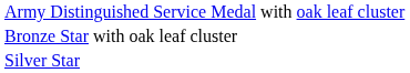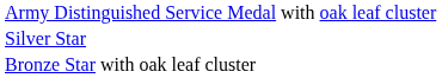rows swapped: Silver Star <-> Bronze Star with oak leaf cluster
